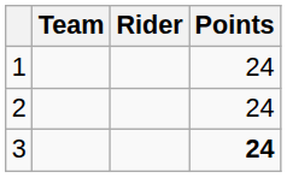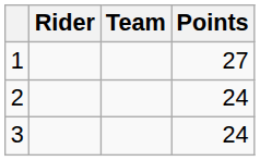columns swapped: Rider <-> Team
1 | Points: 24 -> 27
3 | Points: bold -> normal
